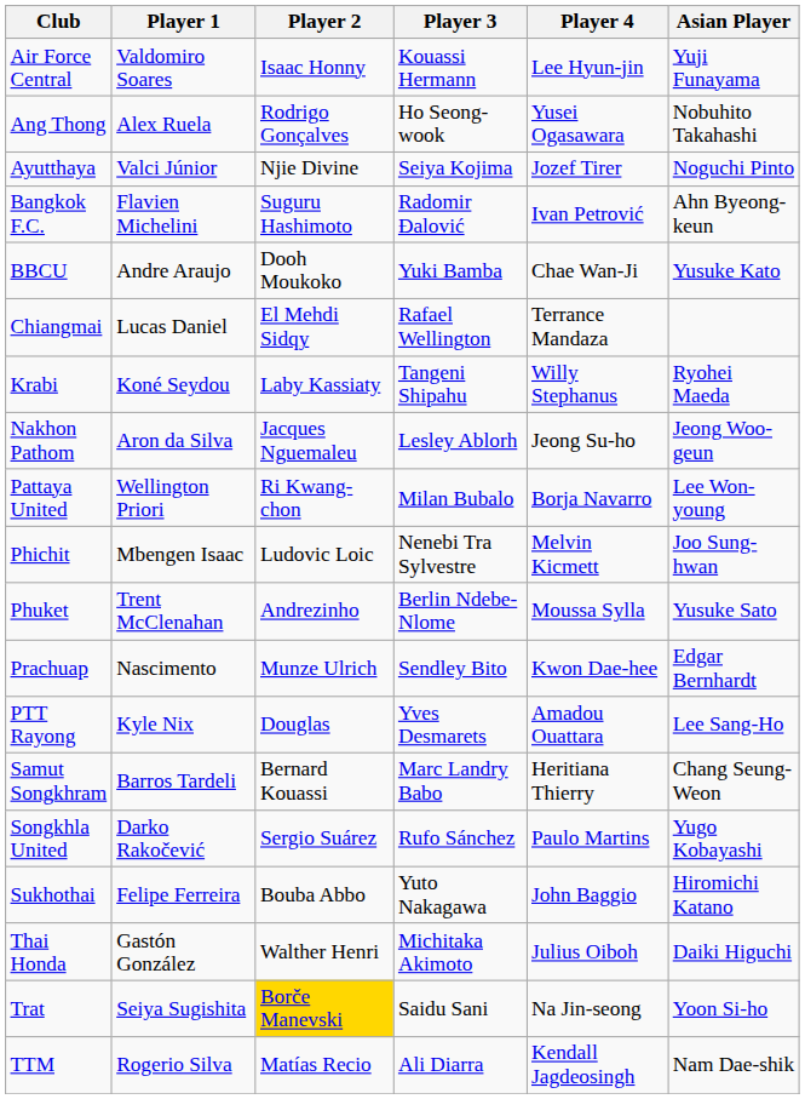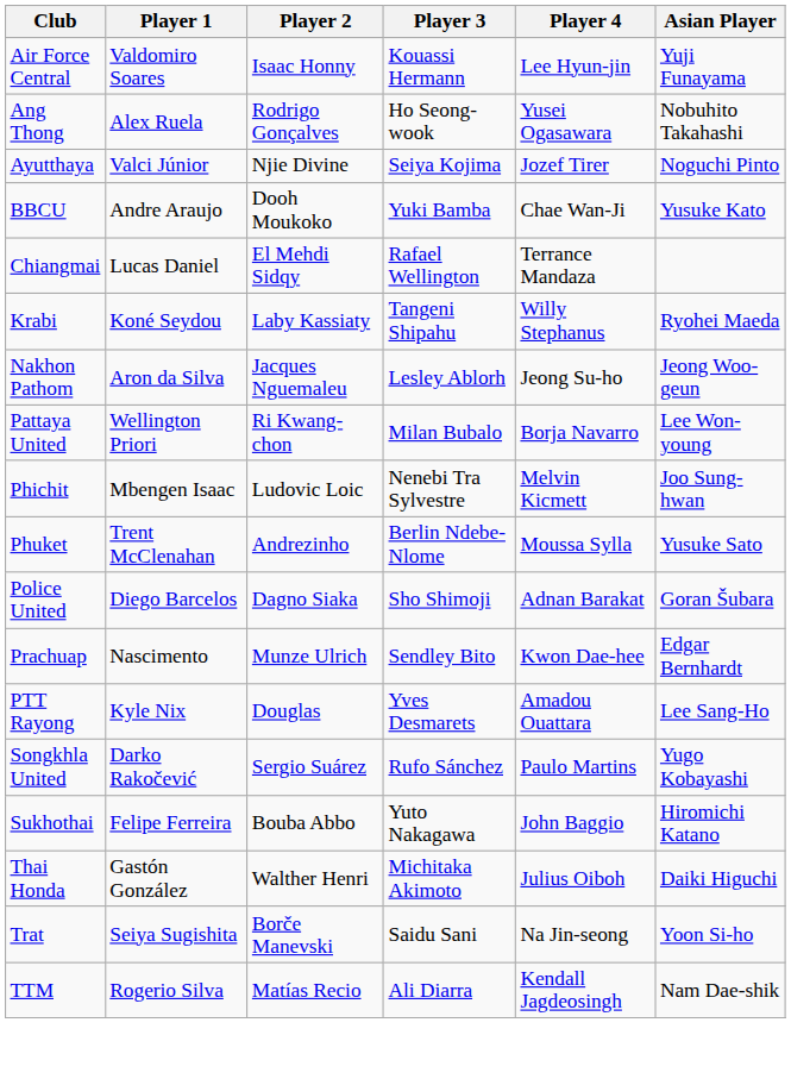- row: Bangkok F.C. | Flavien Michelini | Suguru Hashimoto | Radomir Đalović | Ivan Petrović | Ahn Byeong-keun
+ row: Police United | Diego Barcelos | Dagno Siaka | Sho Shimoji | Adnan Barakat | Goran Šubara
- row: Samut Songkhram | Barros Tardeli | Bernard Kouassi | Marc Landry Babo | Heritiana Thierry | Chang Seung-Weon
Trat | Player 2: gold background -> no background
